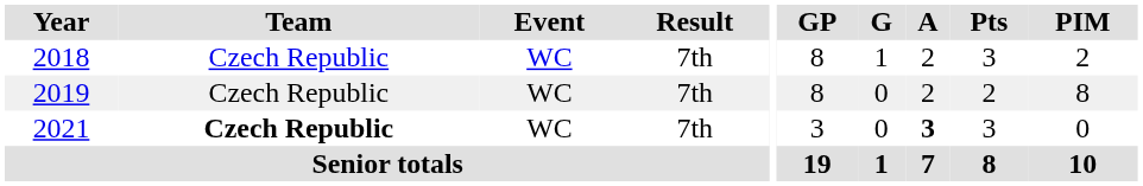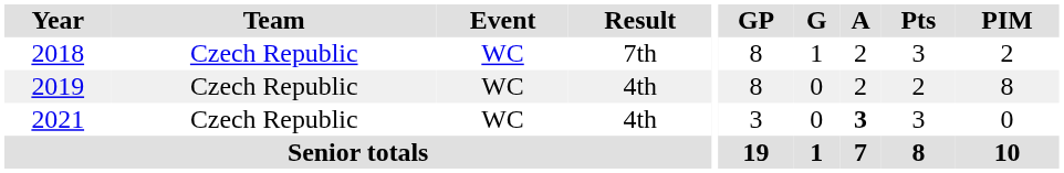2019 | Result: 7th -> 4th
2021 | Team: bold -> normal
2021 | Result: 7th -> 4th
